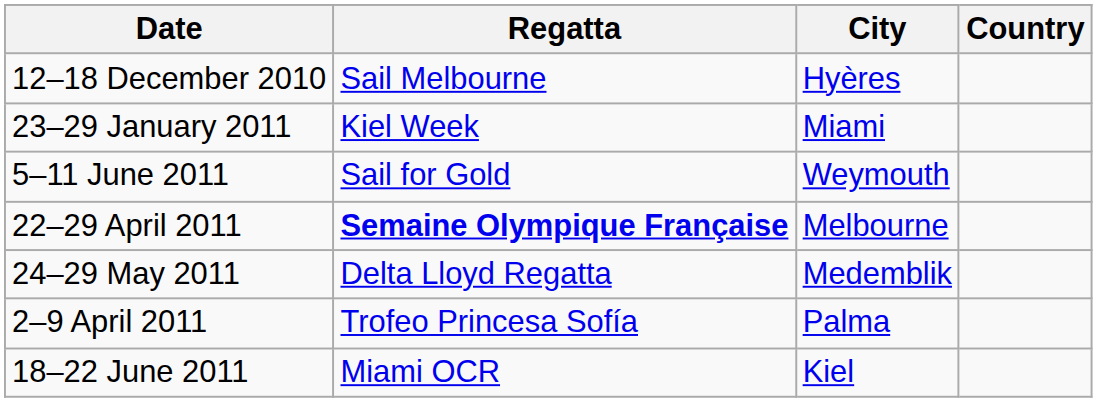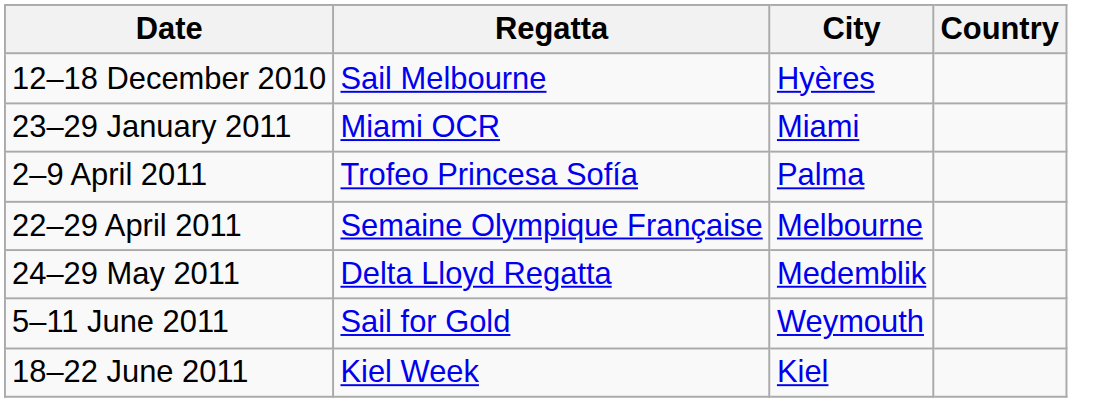23–29 January 2011 | Regatta: Kiel Week -> Miami OCR
rows swapped: 2–9 April 2011 <-> 5–11 June 2011
22–29 April 2011 | Regatta: bold -> normal
18–22 June 2011 | Regatta: Miami OCR -> Kiel Week
